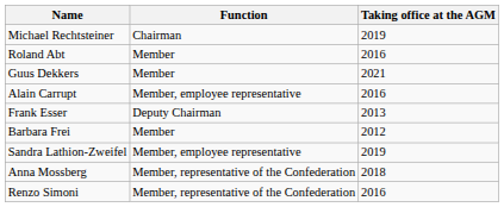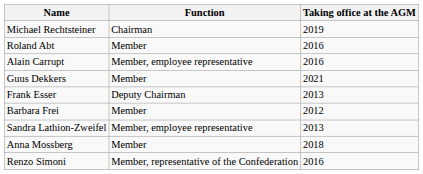rows swapped: Alain Carrupt <-> Guus Dekkers
Sandra Lathion-Zweifel | Taking office at the AGM: 2019 -> 2013
Anna Mossberg | Function: Member, representative of the Confederation -> Member
